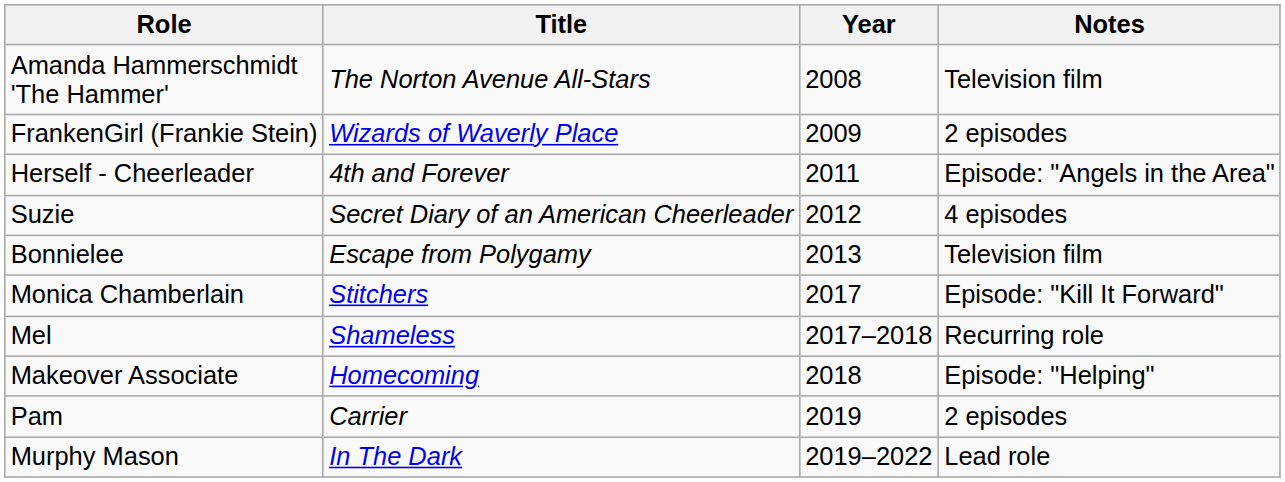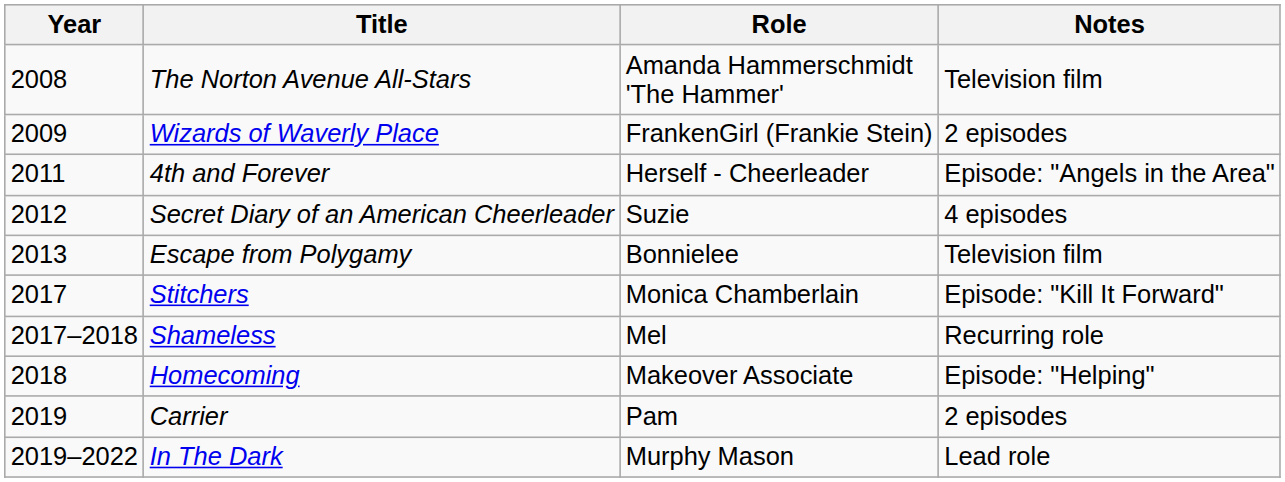columns swapped: Year <-> Role
